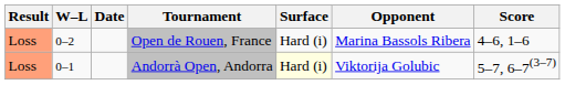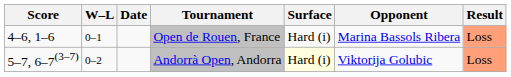columns swapped: Result <-> Score
Open de Rouen, France | W–L: 0–2 -> 0–1
Andorrà Open, Andorra | W–L: 0–1 -> 0–2
